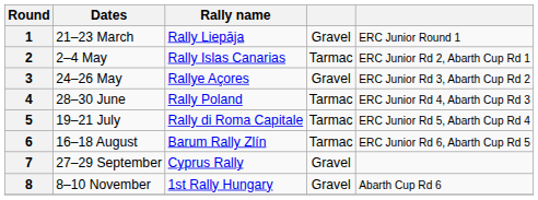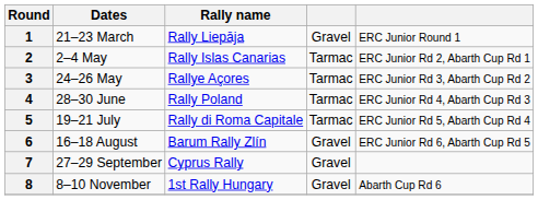3 | column 4: Gravel -> Tarmac
6 | column 4: Tarmac -> Gravel
